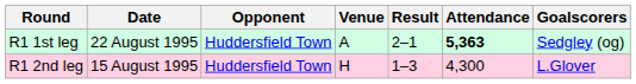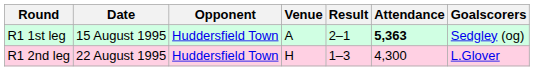R1 1st leg | Date: 22 August 1995 -> 15 August 1995
R1 2nd leg | Date: 15 August 1995 -> 22 August 1995
